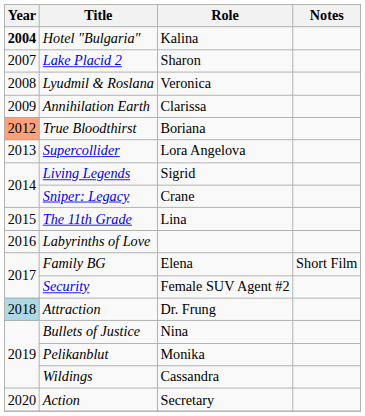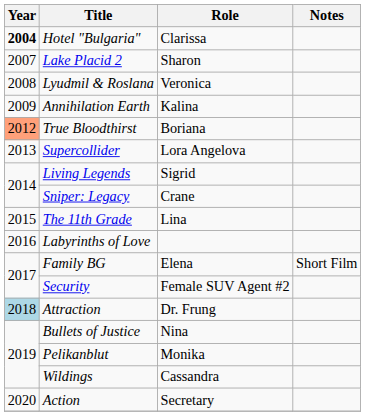Hotel "Bulgaria" | Role: Kalina -> Clarissa
Annihilation Earth | Role: Clarissa -> Kalina
